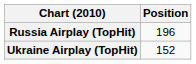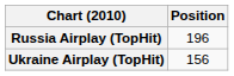Ukraine Airplay (TopHit) | Position: 152 -> 156
